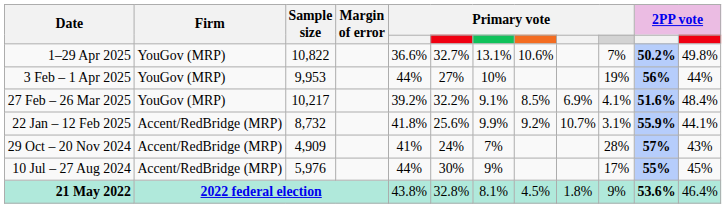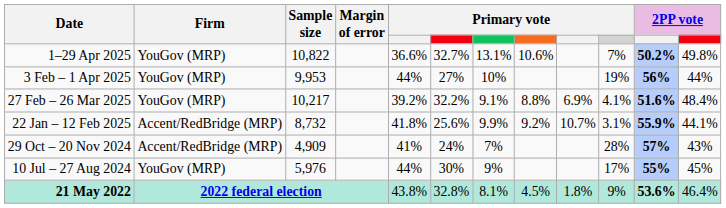27 Feb – 26 Mar 2025 | column 8: 8.5% -> 8.8%
10 Jul – 27 Aug 2024 | Firm: Accent/RedBridge (MRP) -> YouGov (MRP)
